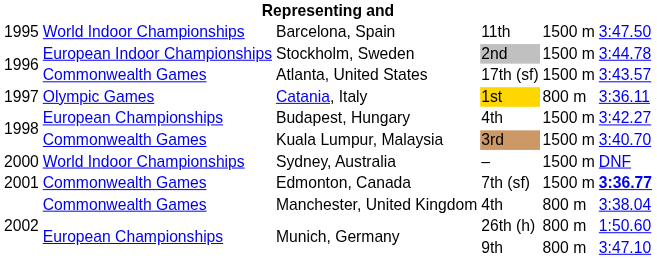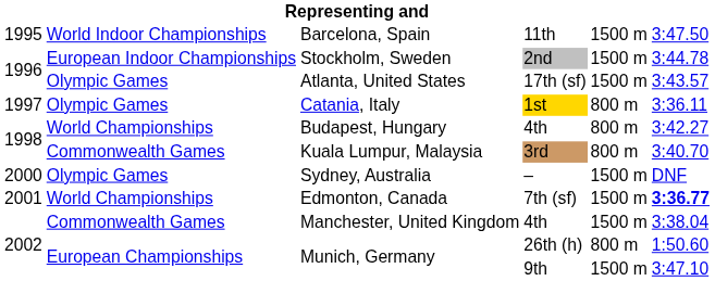Atlanta, United States | column 2: Commonwealth Games -> Olympic Games
Budapest, Hungary | column 2: European Championships -> World Championships
Budapest, Hungary | column 5: 1500 m -> 800 m
Kuala Lumpur, Malaysia | column 5: 1500 m -> 800 m
Sydney, Australia | column 2: World Indoor Championships -> Olympic Games
Edmonton, Canada | column 2: Commonwealth Games -> World Championships
Manchester, United Kingdom | column 5: 800 m -> 1500 m
Munich, Germany / 9th | column 5: 800 m -> 1500 m
